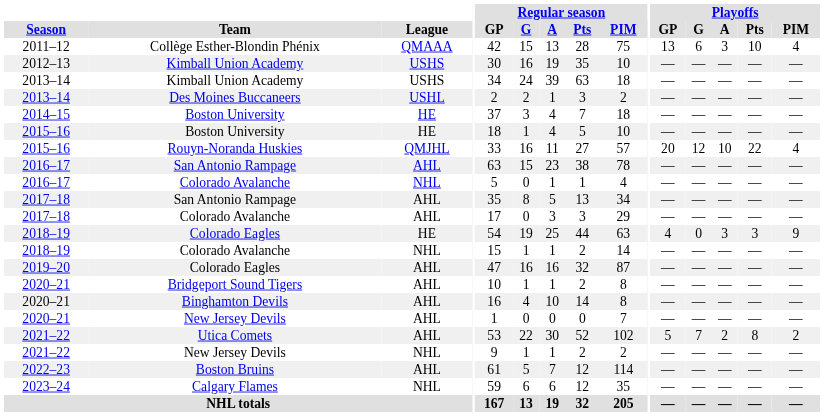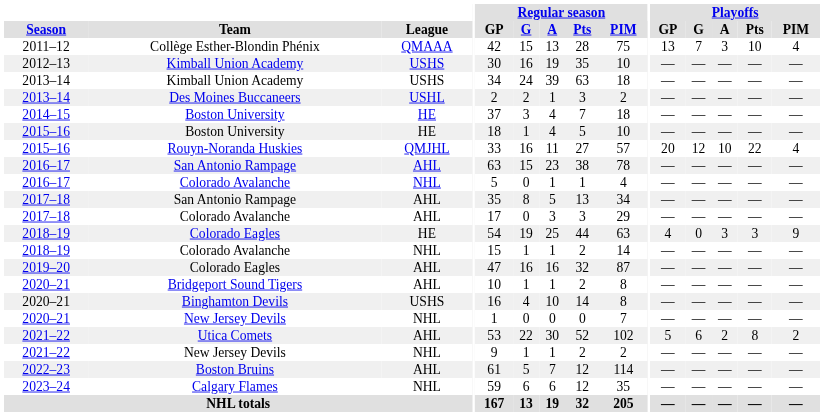Collège Esther-Blondin Phénix | Playoffs / G: 6 -> 7
Binghamton Devils | League: AHL -> USHS
2020–21 / New Jersey Devils | League: AHL -> NHL
Utica Comets | Playoffs / G: 7 -> 6
